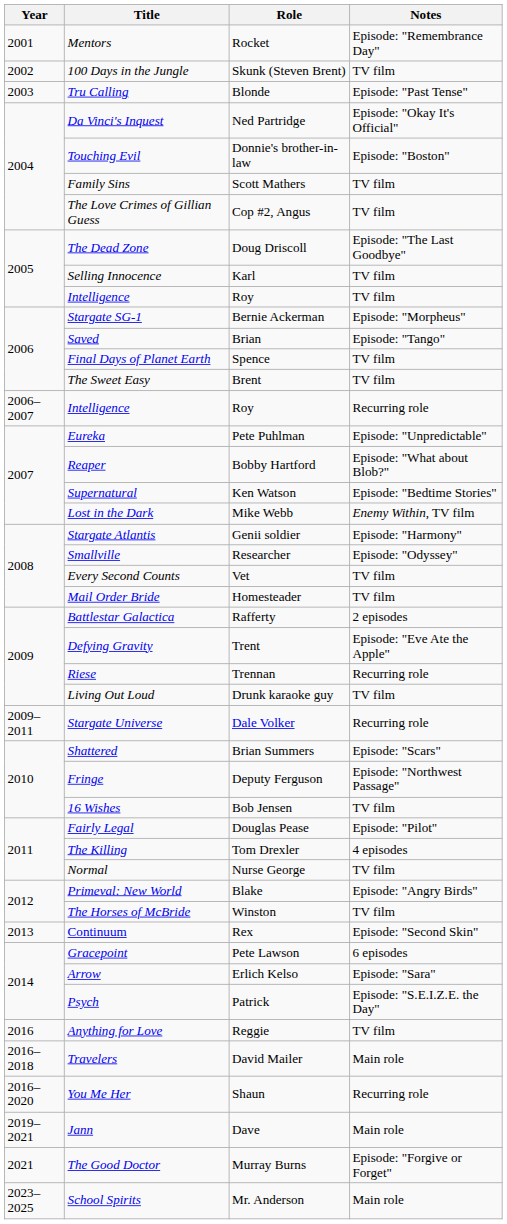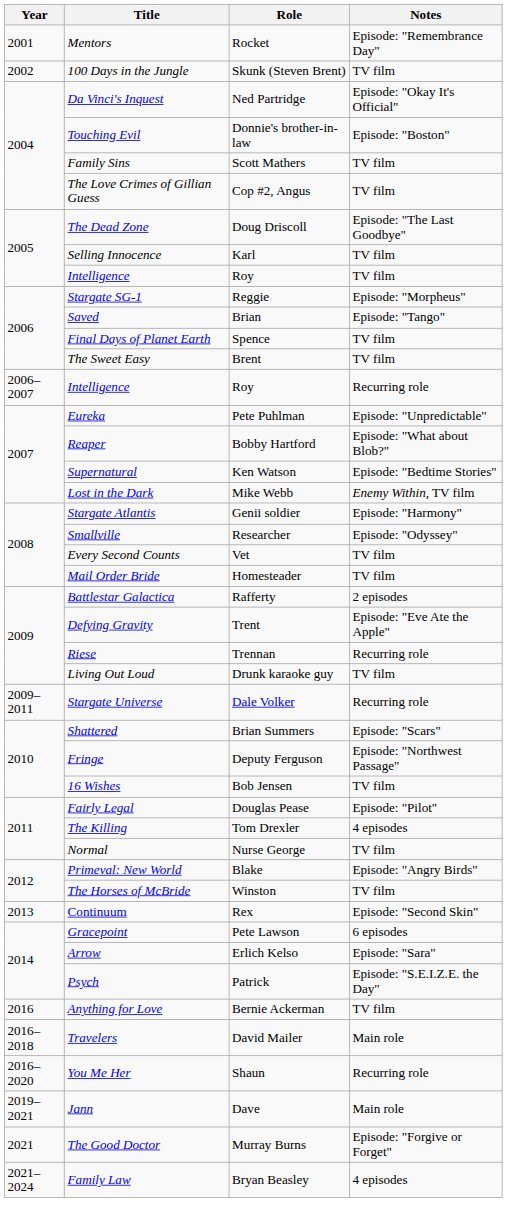- row: 2003 | Tru Calling | Blonde | Episode: "Past Tense"
Stargate SG-1 | Role: Bernie Ackerman -> Reggie
Anything for Love | Role: Reggie -> Bernie Ackerman
+ row: 2021–2024 | Family Law | Bryan Beasley | 4 episodes
- row: 2023–2025 | School Spirits | Mr. Anderson | Main role
